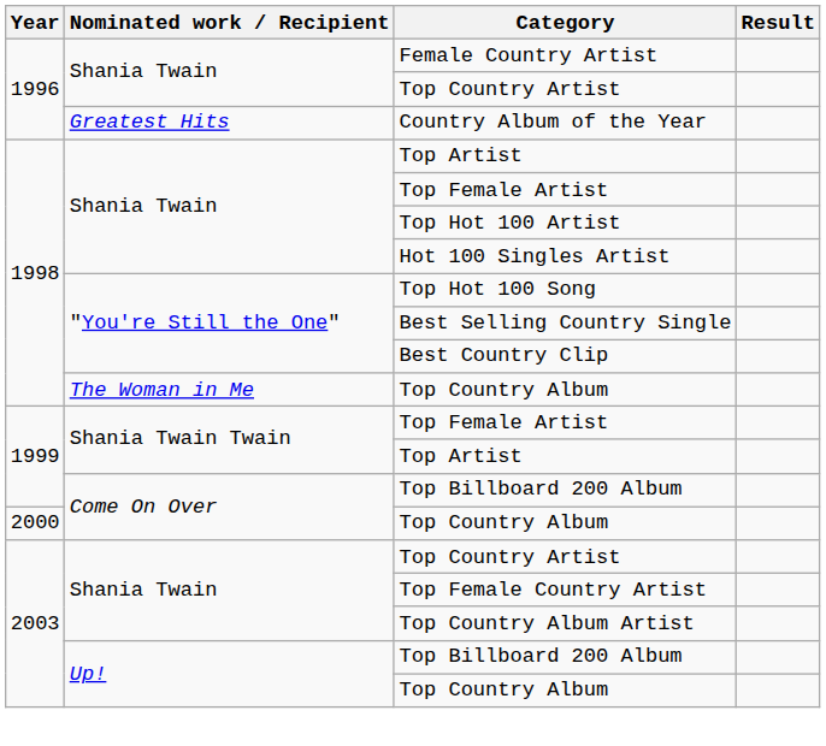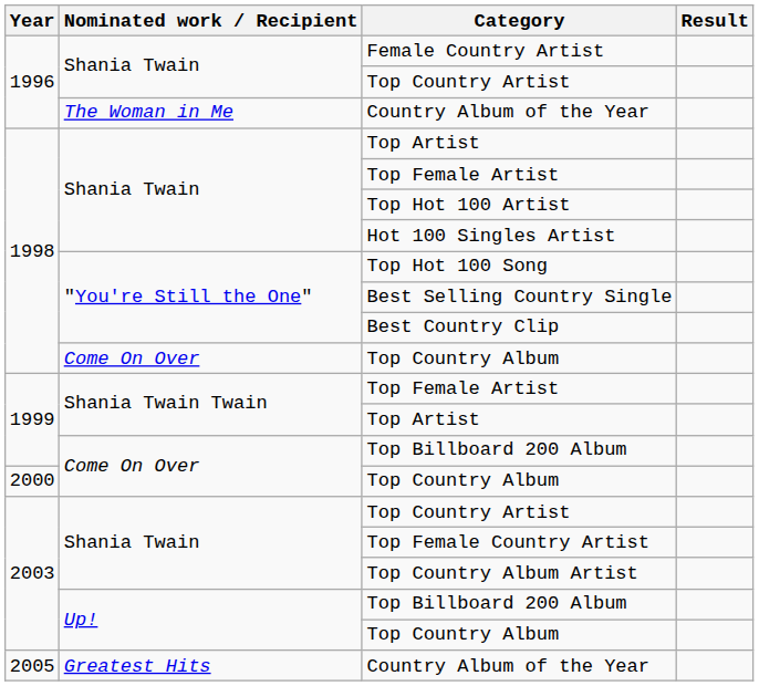1996 / Country Album of the Year | Nominated work / Recipient: Greatest Hits -> The Woman in Me
1998 / Top Country Album | Nominated work / Recipient: The Woman in Me -> Come On Over
+ row: 2005 | Greatest Hits | Country Album of the Year
